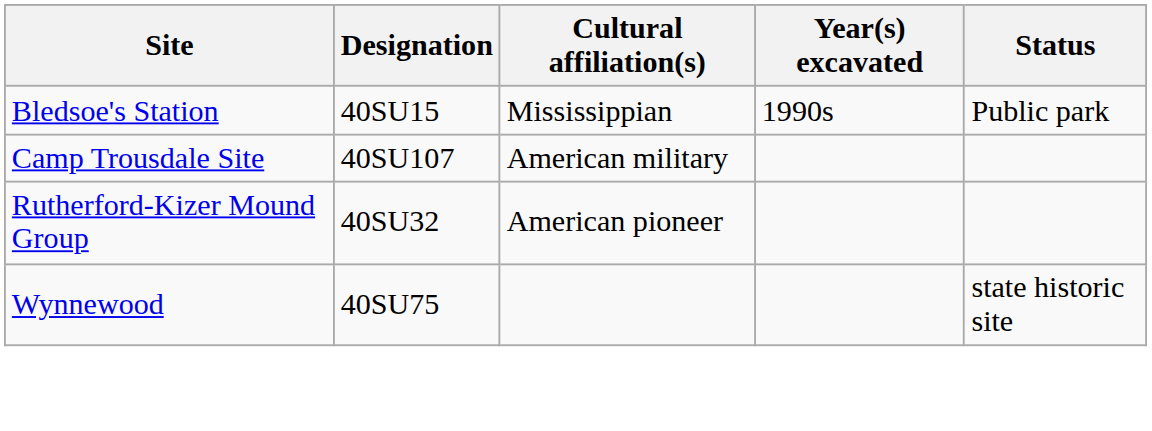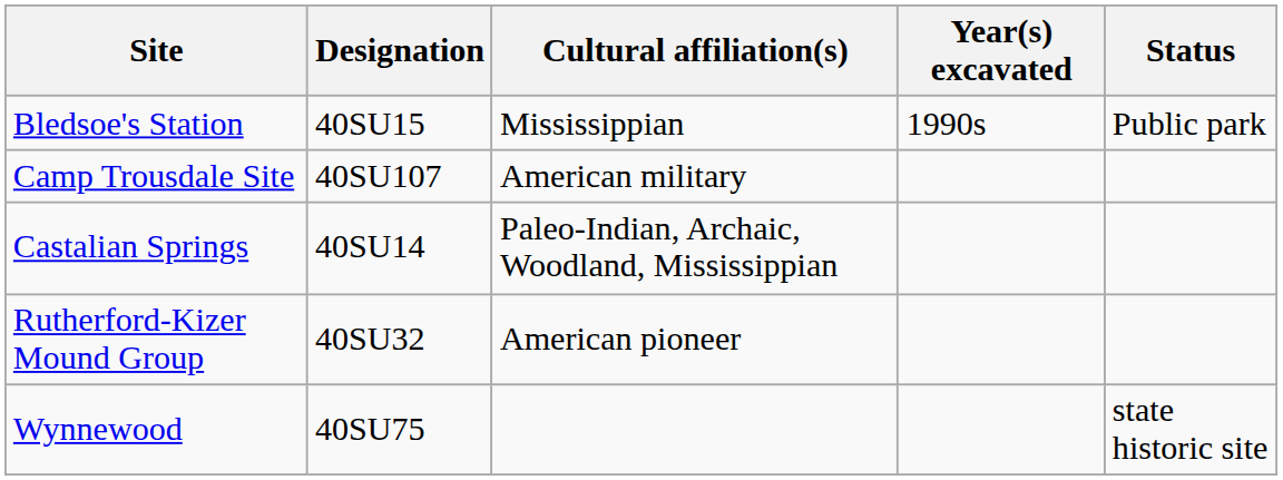+ row: Castalian Springs | 40SU14 | Paleo-Indian, Archaic, Woodland, Mississippian
